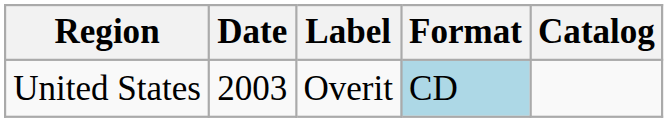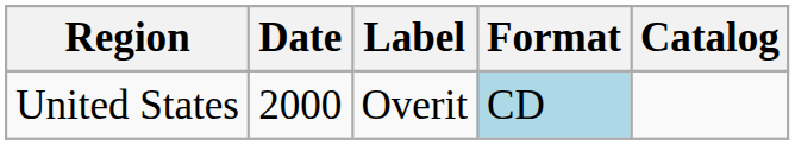United States | Date: 2003 -> 2000
